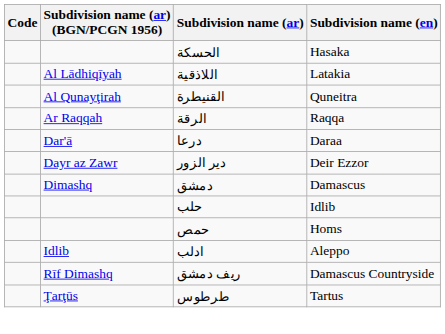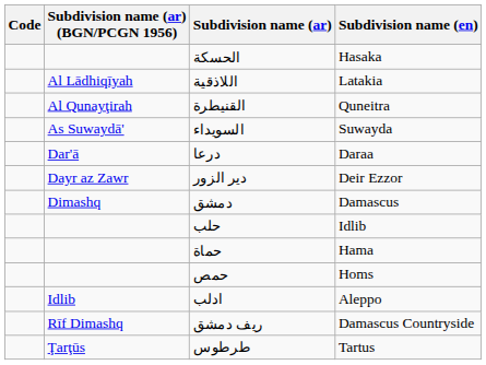- row: Ar Raqqah | الرقة | Raqqa
+ row: As Suwaydā' | السويداء | Suwayda
+ row: حماة | Hama
